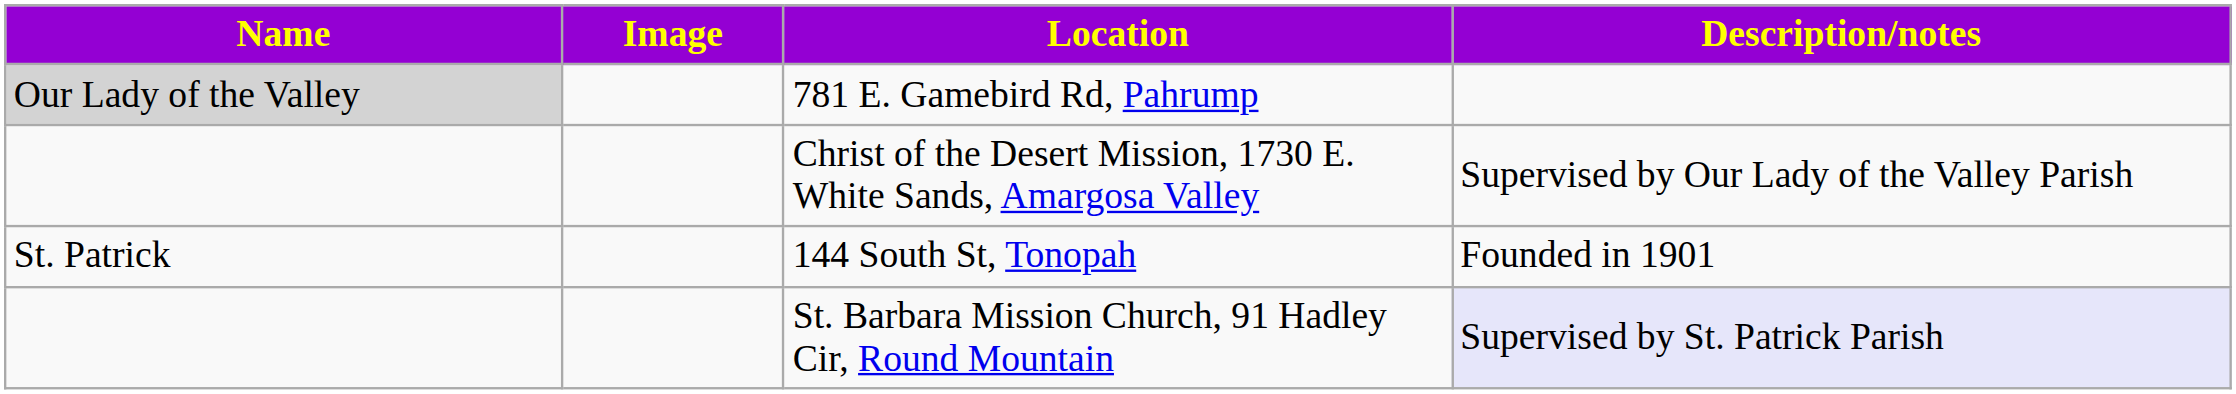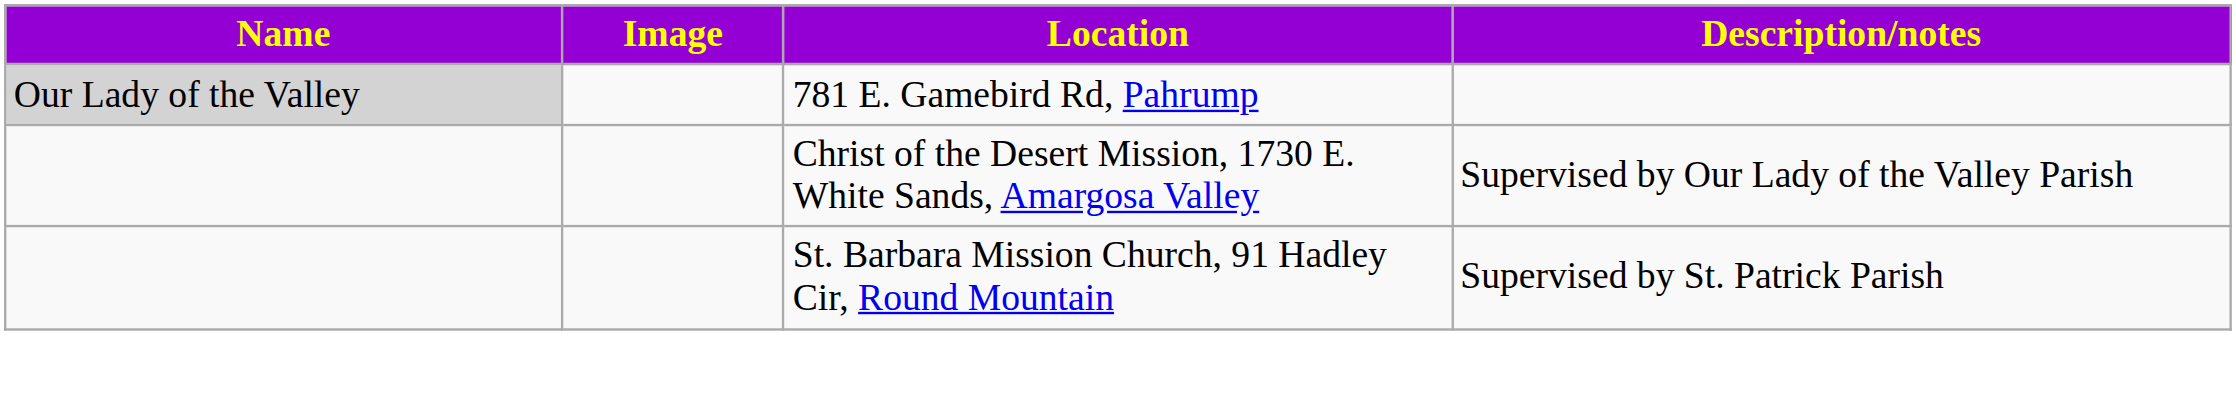- row: St. Patrick | 144 South St, Tonopah | Founded in 1901
St. Barbara Mission Church, 91 Hadley Cir, Round Mountain | Description/notes: lavender background -> no background
